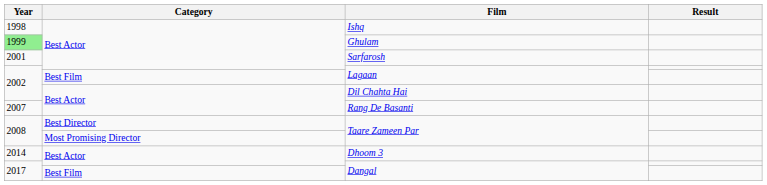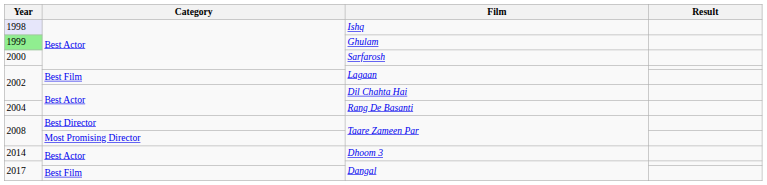Ishq | Year: no background -> lavender background
Sarfarosh | Year: 2001 -> 2000
Rang De Basanti | Year: 2007 -> 2004
